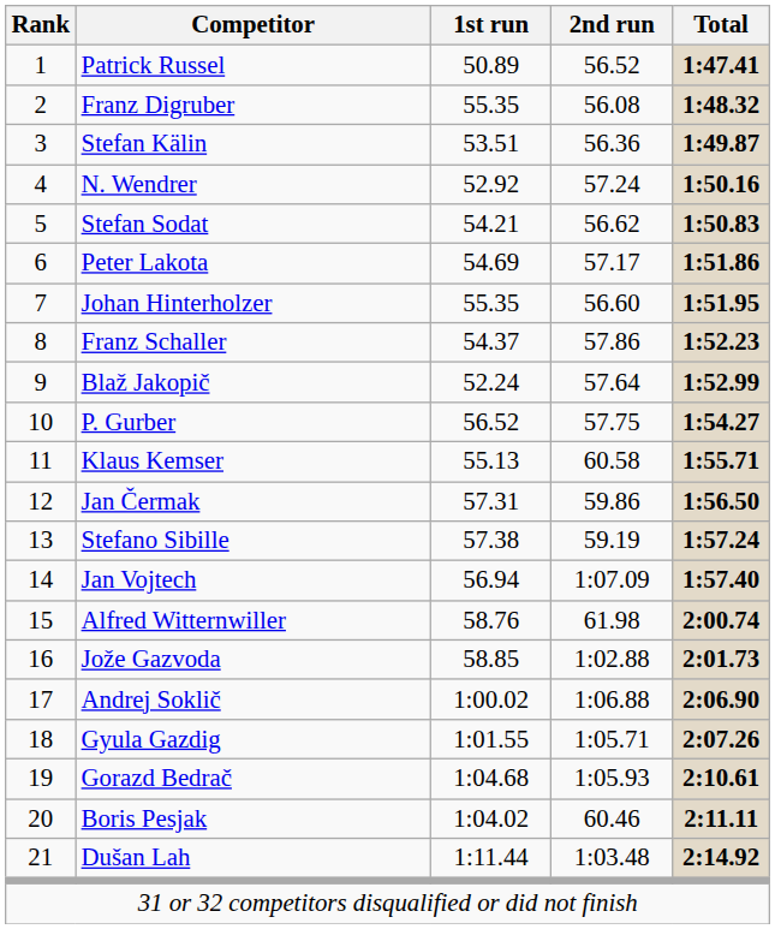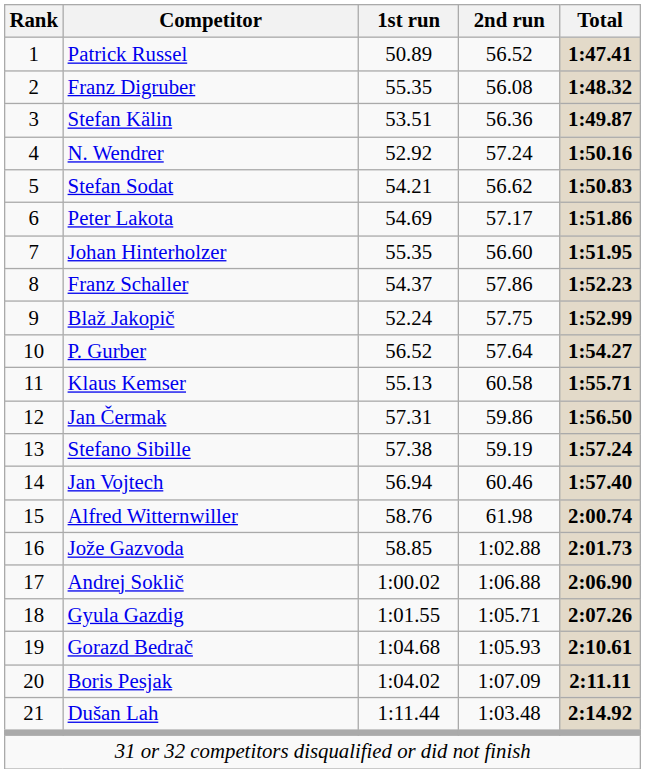Blaž Jakopič | 2nd run: 57.64 -> 57.75
P. Gurber | 2nd run: 57.75 -> 57.64
Jan Vojtech | 2nd run: 1:07.09 -> 60.46
Boris Pesjak | 2nd run: 60.46 -> 1:07.09
